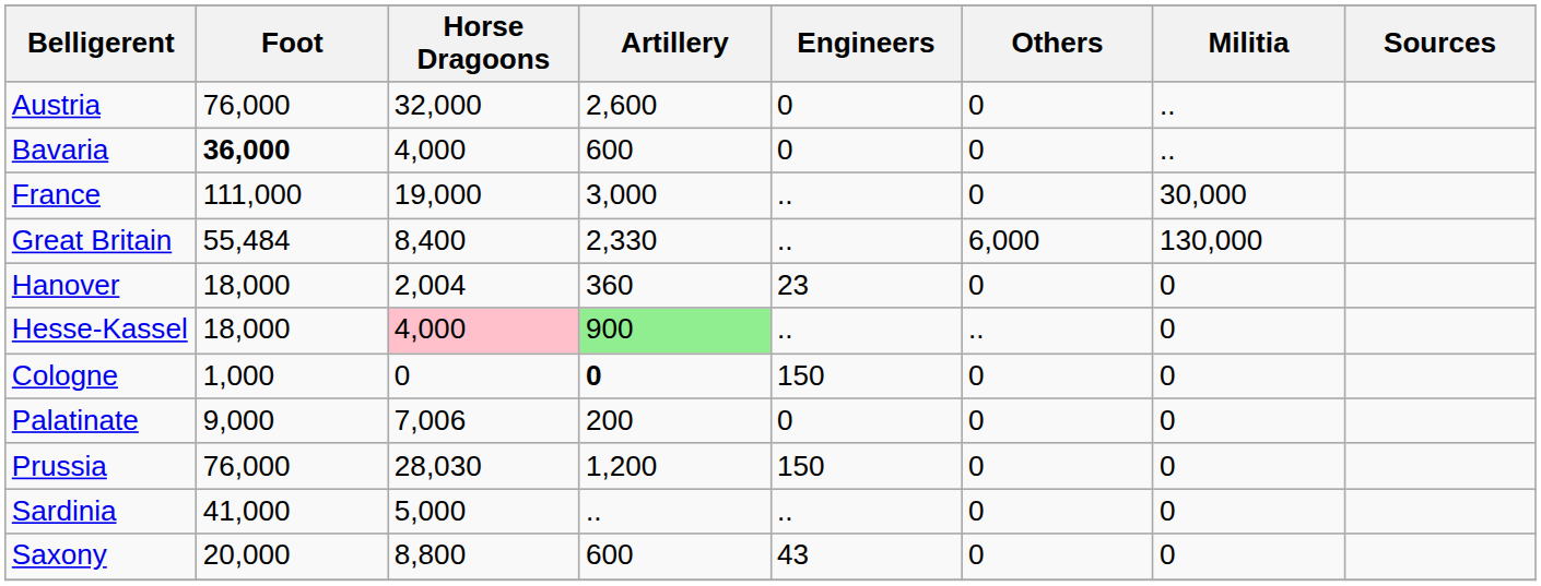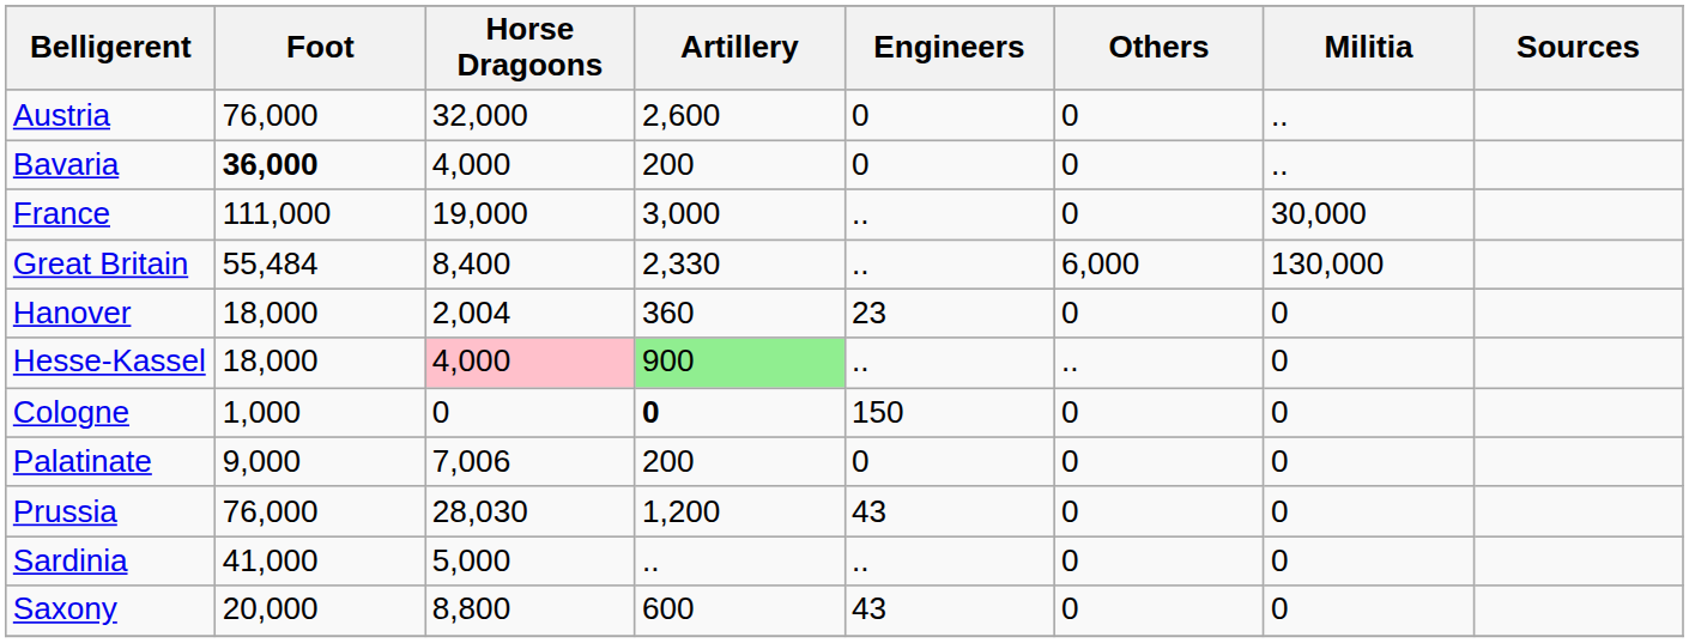Bavaria | Artillery: 600 -> 200
Prussia | Engineers: 150 -> 43
